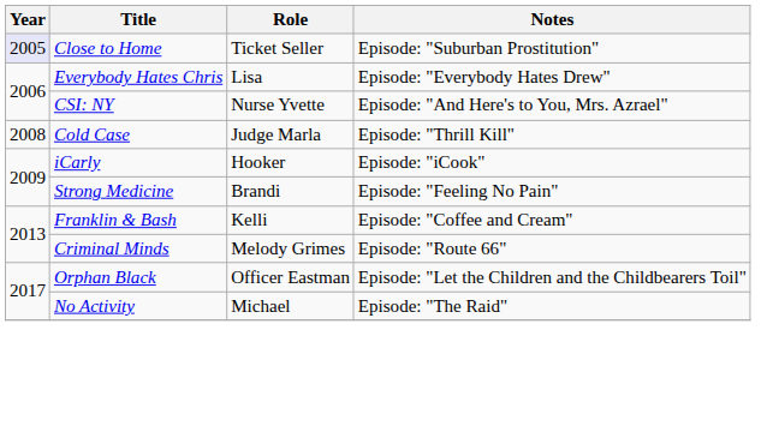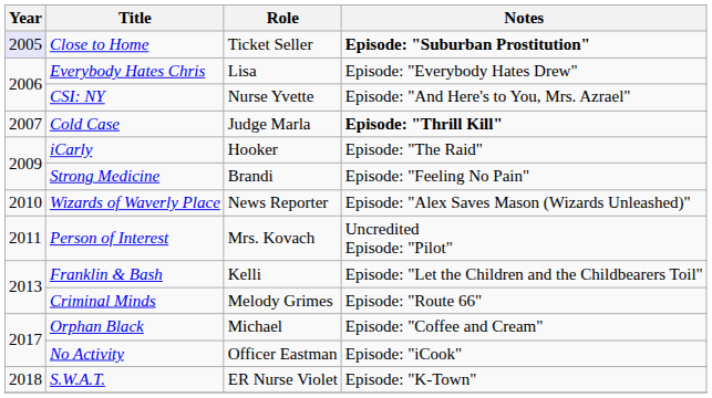Close to Home | Notes: normal -> bold
Cold Case | Year: 2008 -> 2007
Cold Case | Notes: normal -> bold
iCarly | Notes: Episode: "iCook" -> Episode: "The Raid"
+ row: 2010 | Wizards of Waverly Place | News Reporter | Episode: "Alex Saves Mason (Wizards Unleashed)"
+ row: 2011 | Person of Interest | Mrs. Kovach | Uncredited Episode: "Pilot"
Franklin & Bash | Notes: Episode: "Coffee and Cream" -> Episode: "Let the Children and the Childbearers Toil"
Orphan Black | Role: Officer Eastman -> Michael
Orphan Black | Notes: Episode: "Let the Children and the Childbearers Toil" -> Episode: "Coffee and Cream"
No Activity | Role: Michael -> Officer Eastman
No Activity | Notes: Episode: "The Raid" -> Episode: "iCook"
+ row: 2018 | S.W.A.T. | ER Nurse Violet | Episode: "K-Town"
